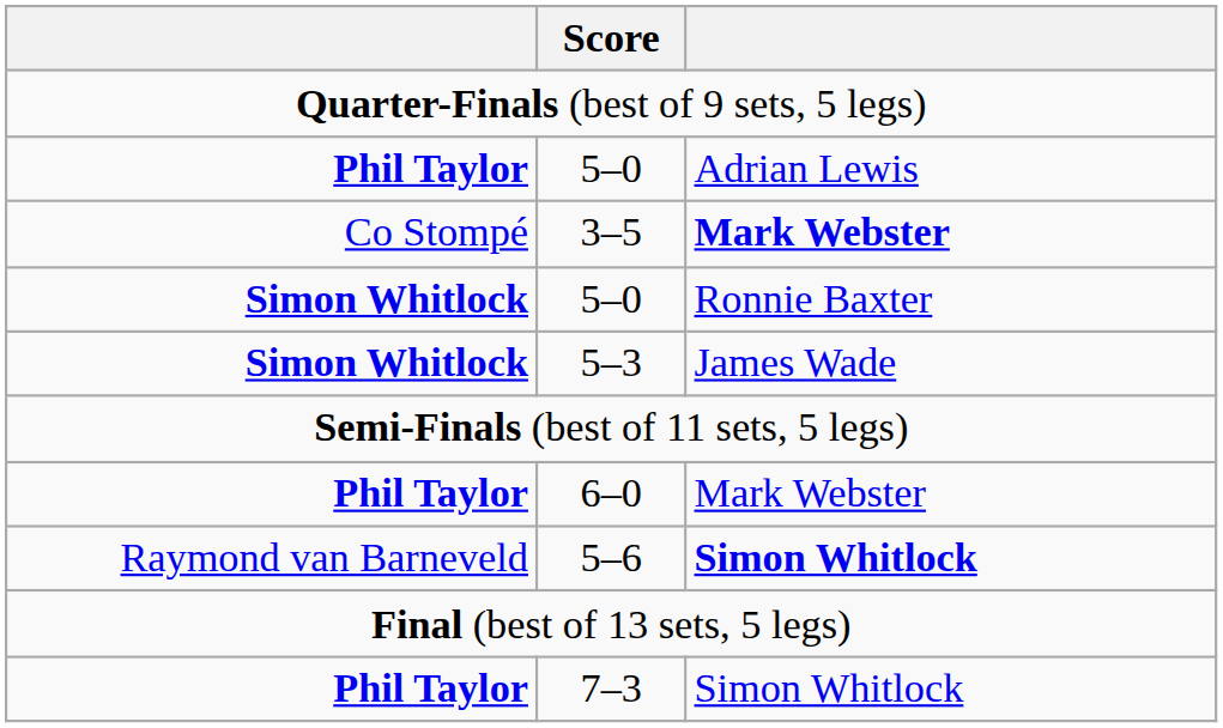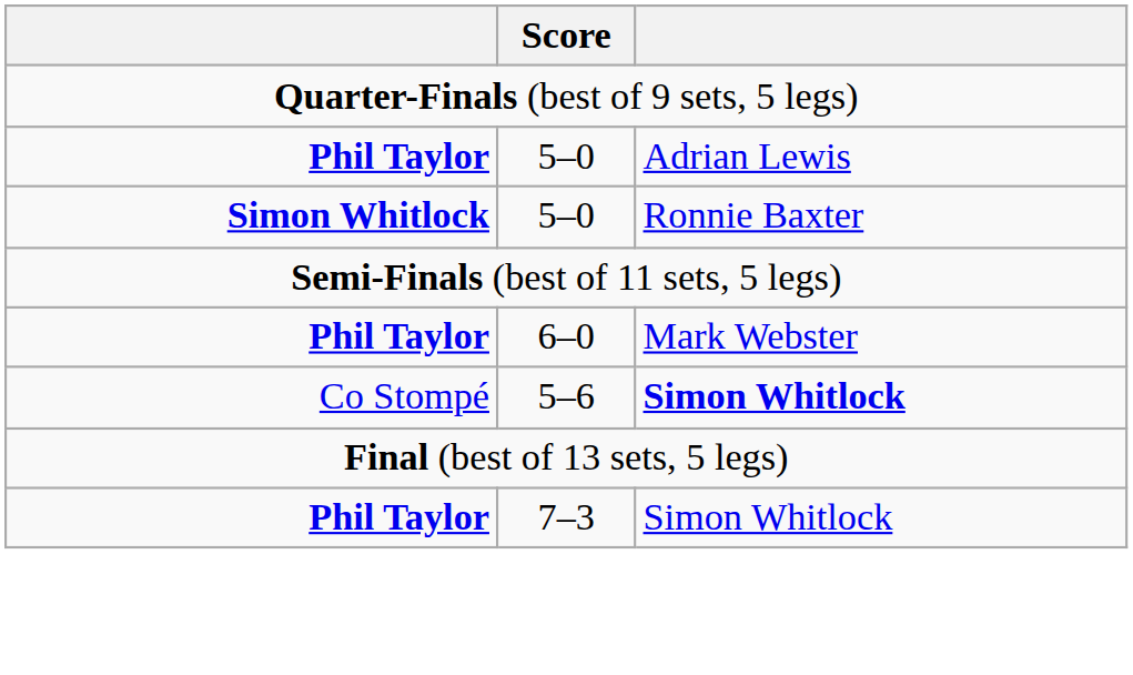- row: Co Stompé | 3–5 | Mark Webster
- row: Simon Whitlock | 5–3 | James Wade
5–6 | column 1: Raymond van Barneveld -> Co Stompé
